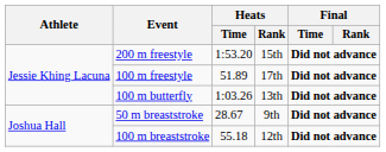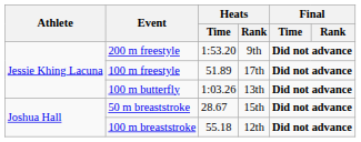200 m freestyle | Heats / Rank: 15th -> 9th
50 m breaststroke | Heats / Rank: 9th -> 15th
